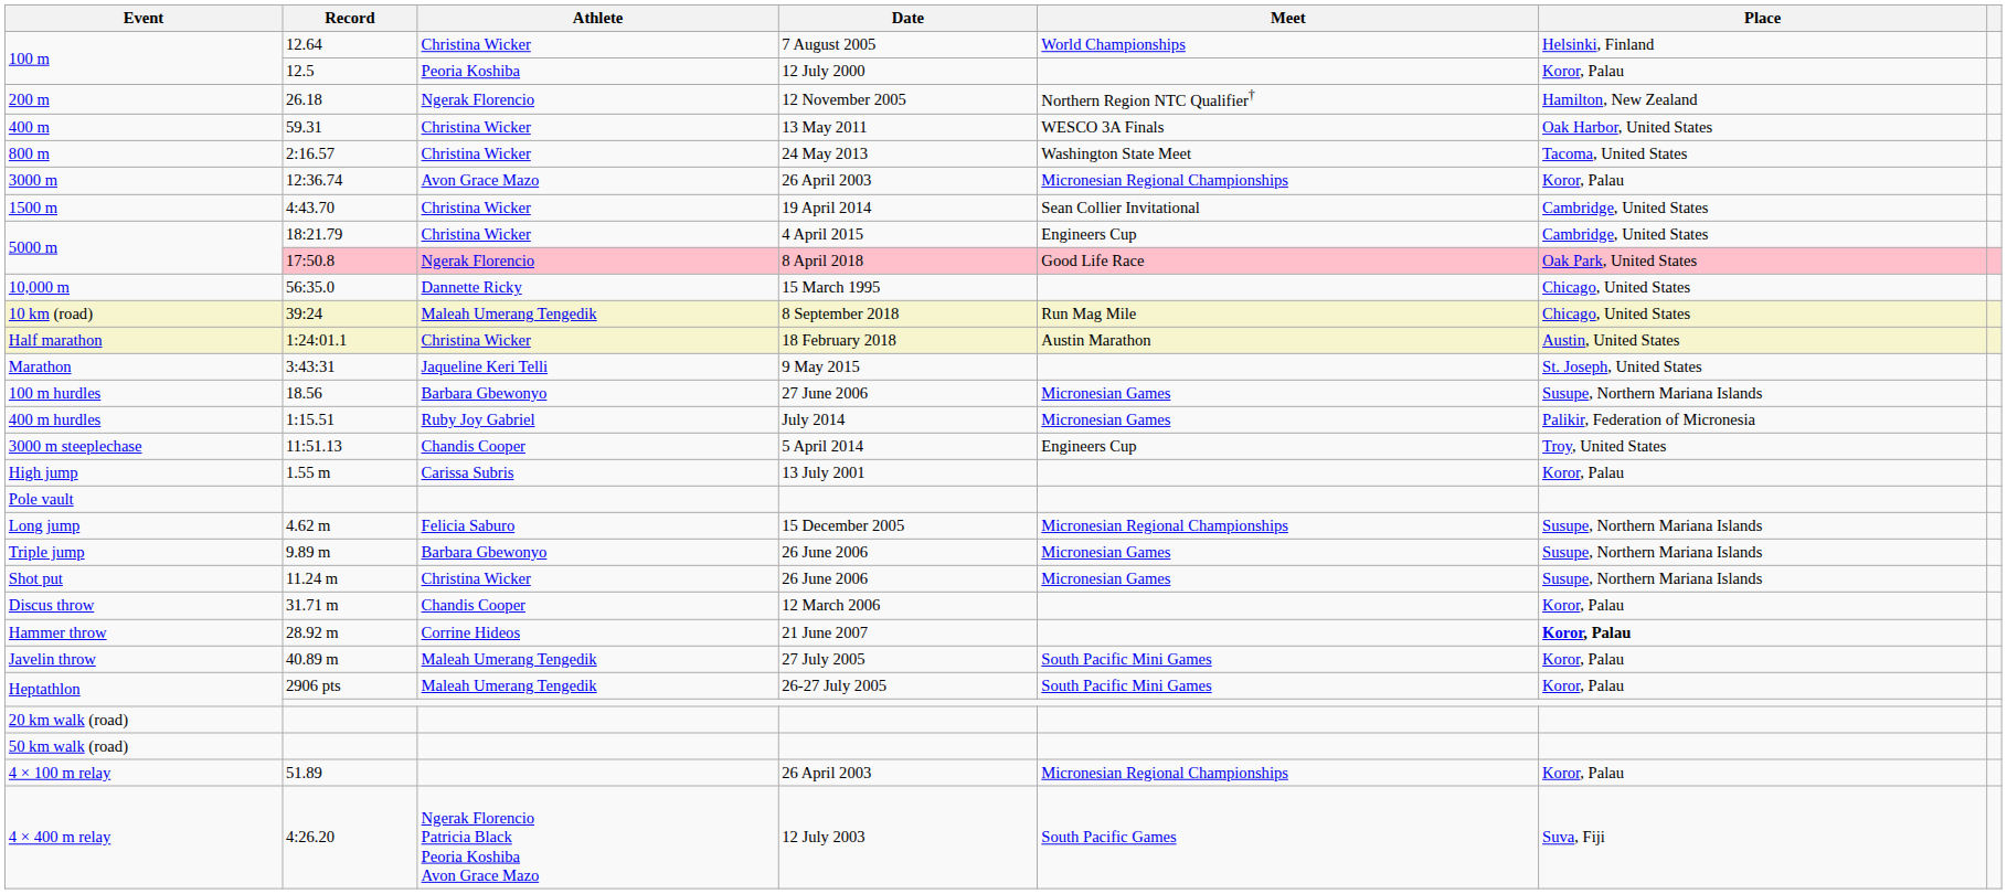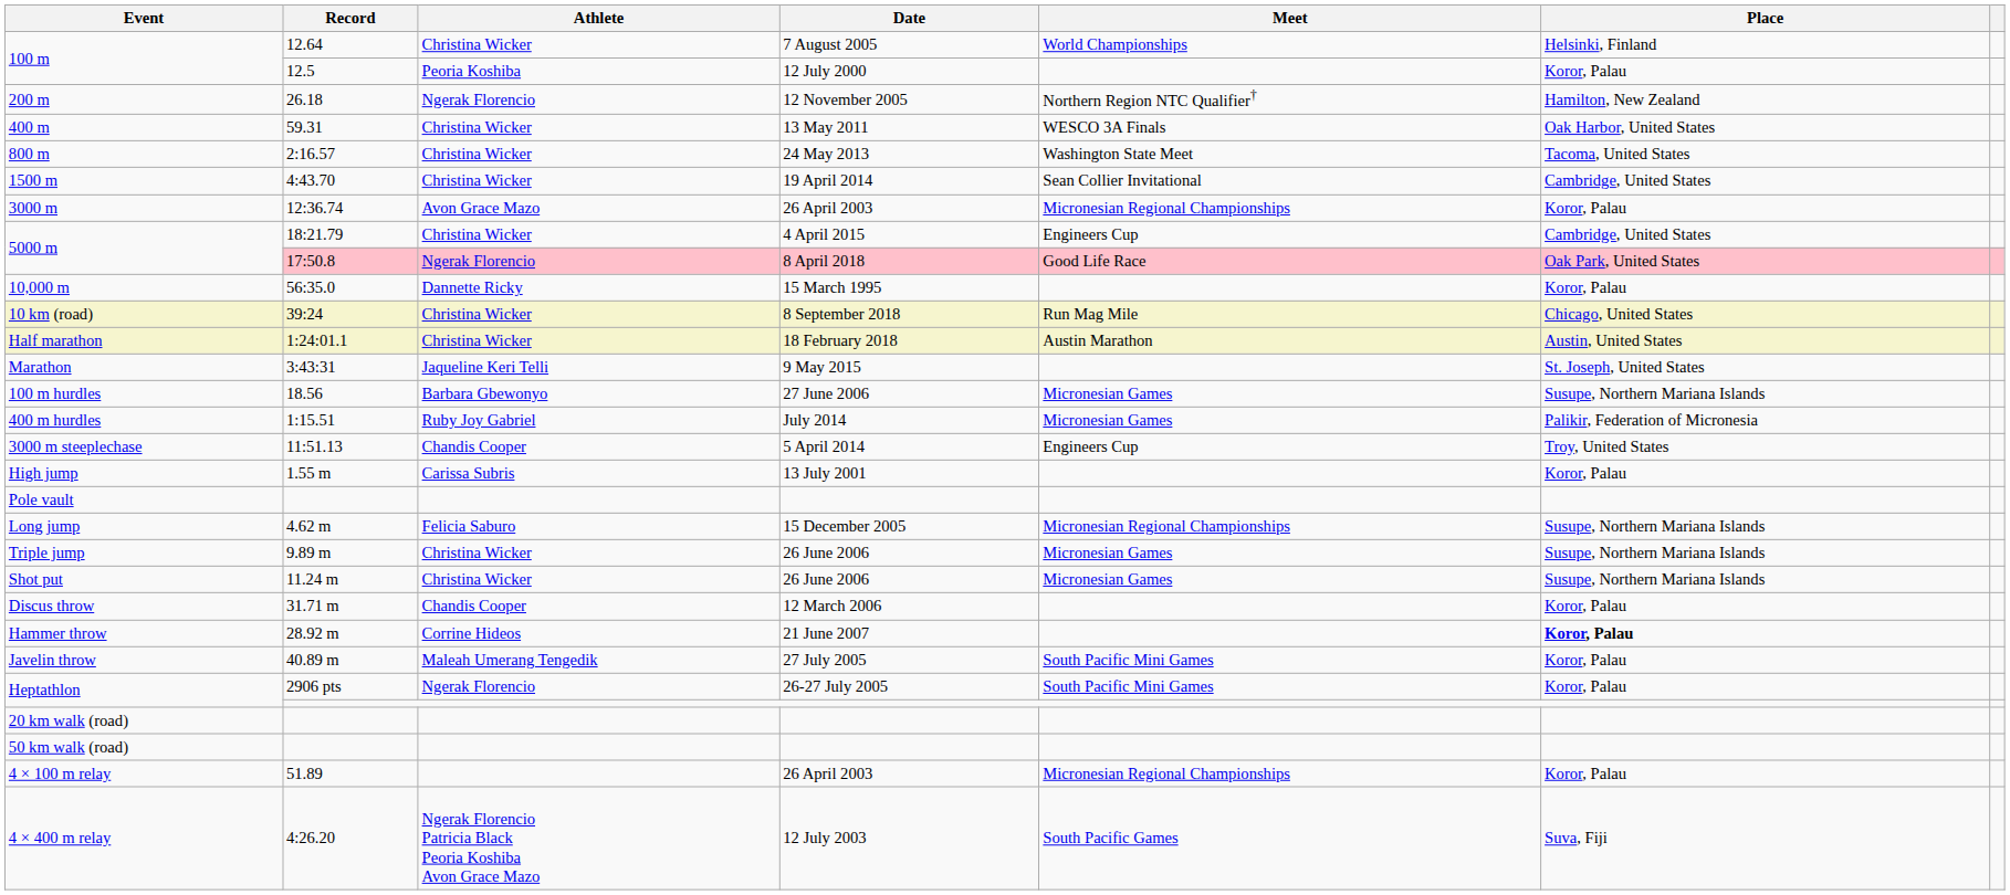rows swapped: 1500 m <-> 3000 m
10,000 m | Place: Chicago, United States -> Koror, Palau
10 km (road) | Athlete: Maleah Umerang Tengedik -> Christina Wicker
Triple jump | Athlete: Barbara Gbewonyo -> Christina Wicker
Heptathlon / 2906 pts | Athlete: Maleah Umerang Tengedik -> Ngerak Florencio
